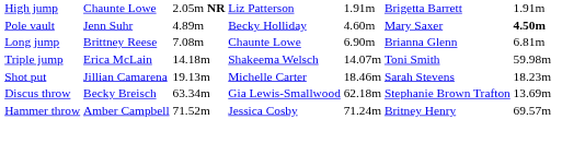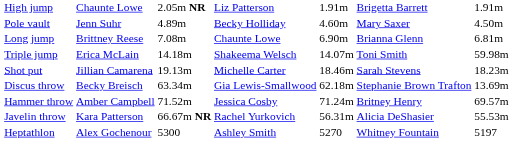Pole vault | column 7: bold -> normal
+ row: Javelin throw | Kara Patterson | 66.67m NR | Rachel Yurkovich | 56.31m | Alicia DeShasier | 55.53m
+ row: Heptathlon | Alex Gochenour | 5300 | Ashley Smith | 5270 | Whitney Fountain | 5197
